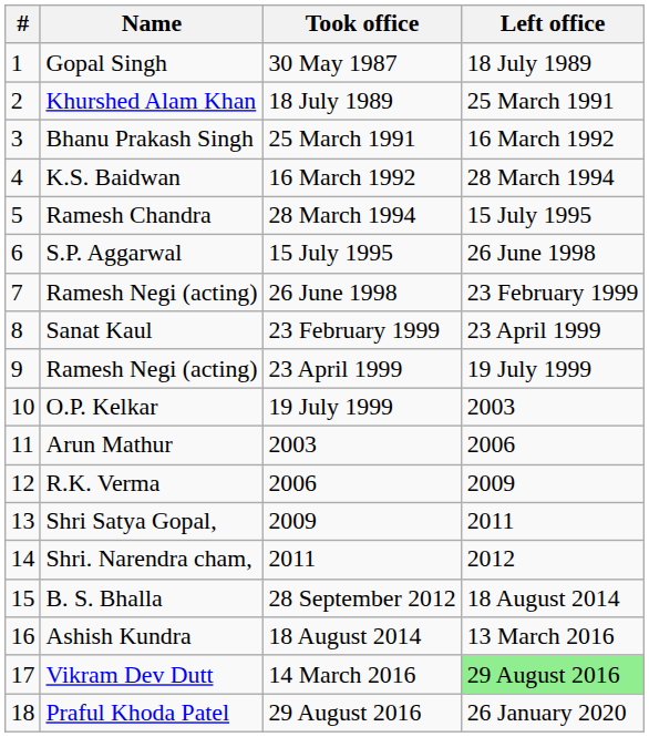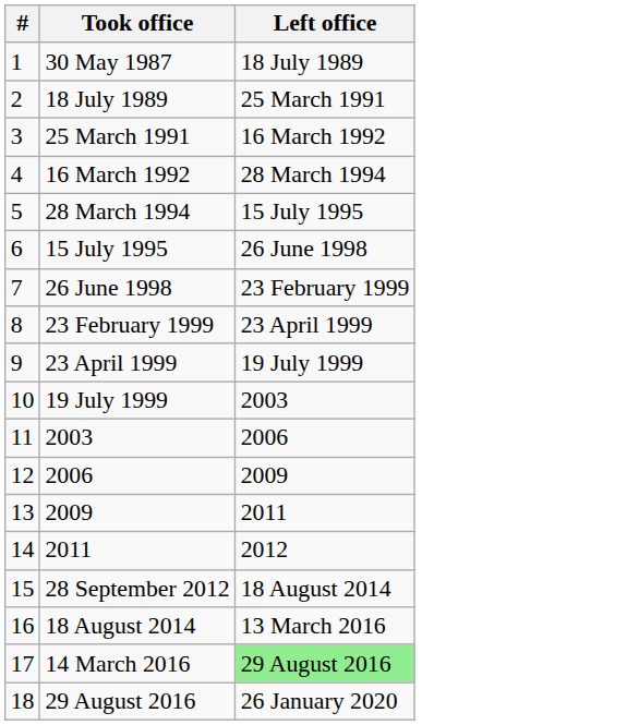- column: Name | Gopal Singh | Khurshed Alam Khan | Bhanu Prakash Singh | K.S. Baidwan | Ramesh Chandra | S.P. Aggarwal | Ramesh Negi (acting) | Sanat Kaul | Ramesh Negi (acting) | O.P. Kelkar | Arun Mathur | R.K. Verma | Shri Satya Gopal, | Shri. Narendra cham, | B. S. Bhalla | Ashish Kundra | Vikram Dev Dutt | Praful Khoda Patel
